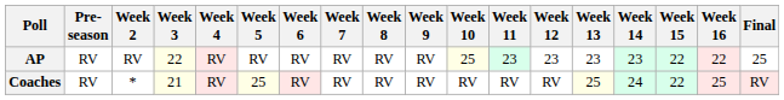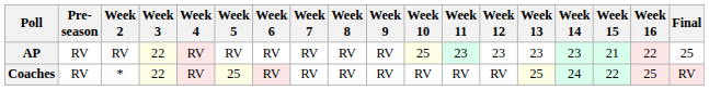AP | Week 15: 22 -> 21
Coaches | Week 3: 21 -> 22
